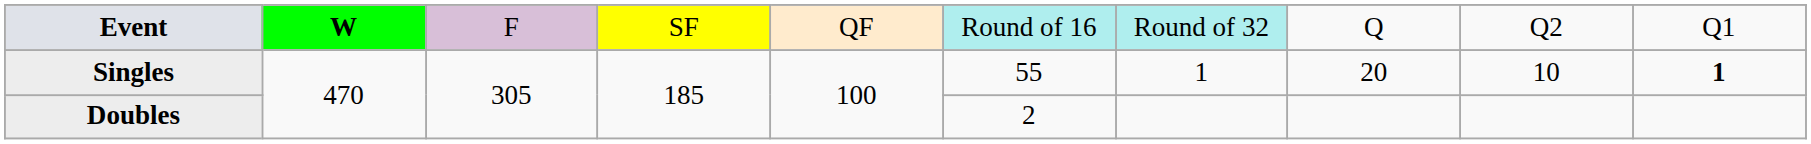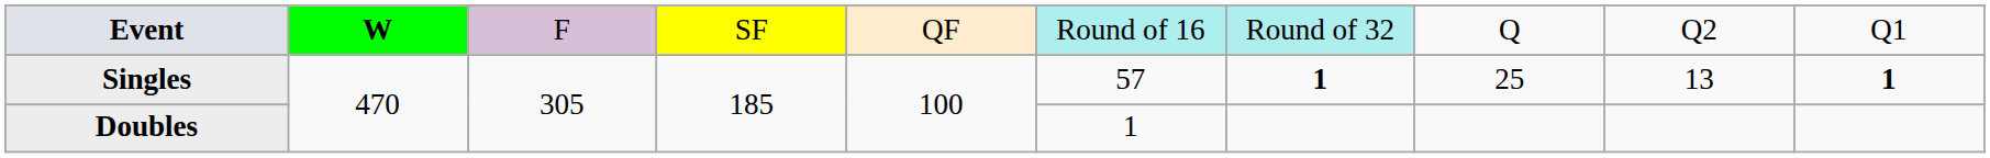Singles | column 6: 55 -> 57
Singles | column 7: normal -> bold
Singles | column 8: 20 -> 25
Singles | column 9: 10 -> 13
Doubles | column 6: 2 -> 1
